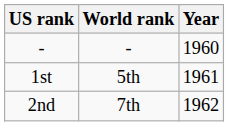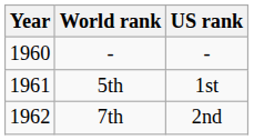columns swapped: Year <-> US rank
